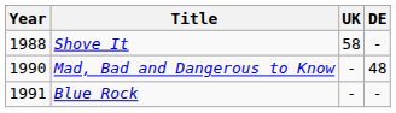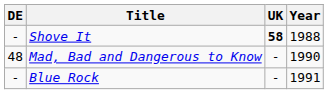columns swapped: Year <-> DE
Shove It | UK: normal -> bold
